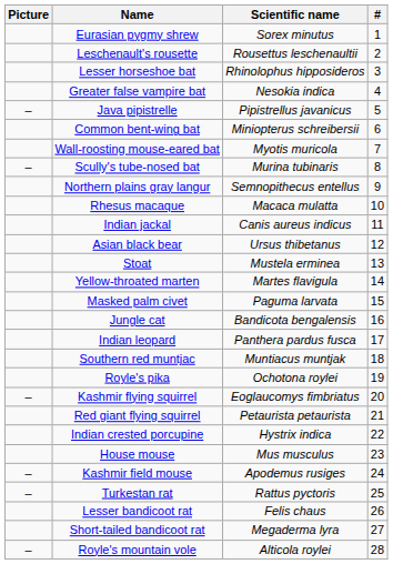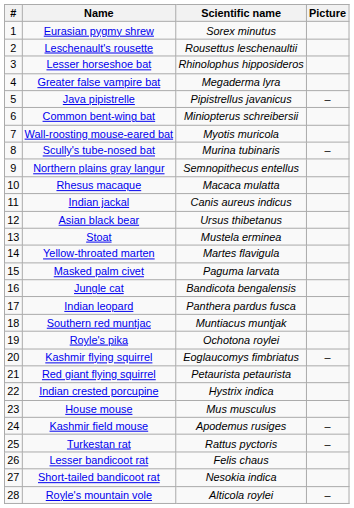columns swapped: # <-> Picture
Greater false vampire bat | Scientific name: Nesokia indica -> Megaderma lyra
Short-tailed bandicoot rat | Scientific name: Megaderma lyra -> Nesokia indica
